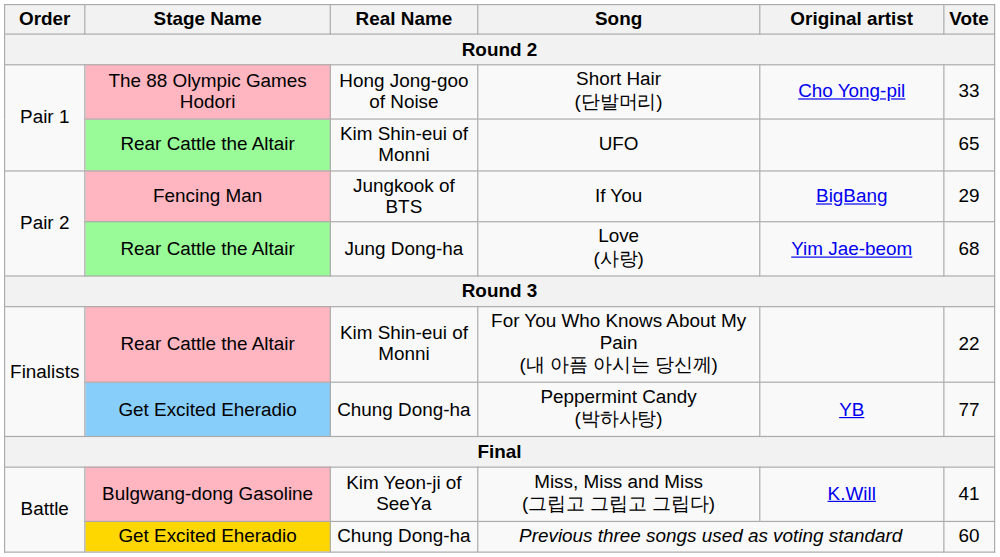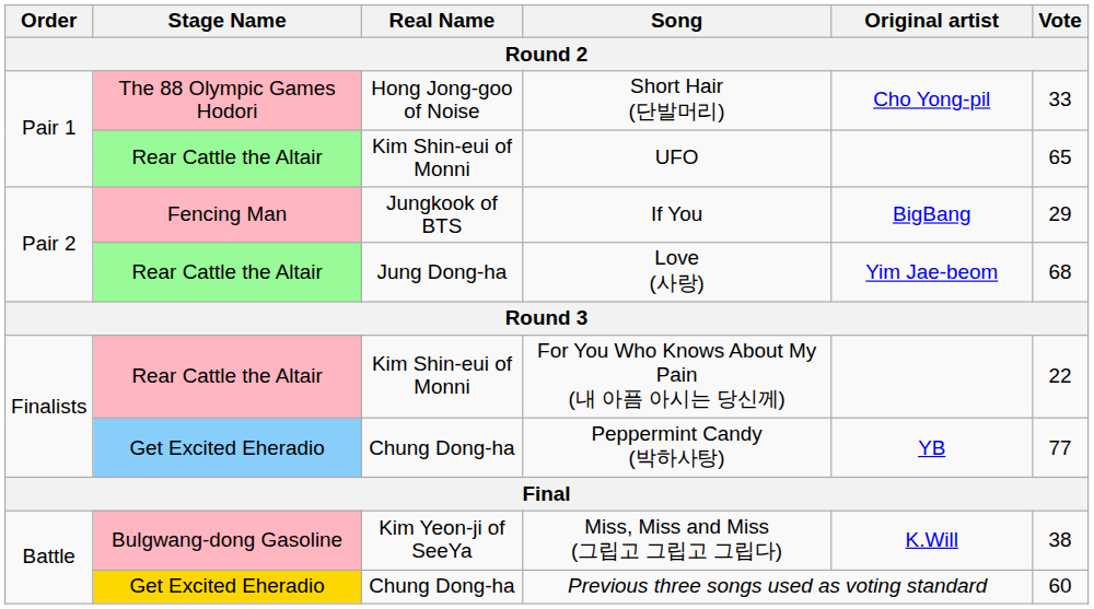Miss, Miss and Miss (그립고 그립고 그립다) | Vote: 41 -> 38
